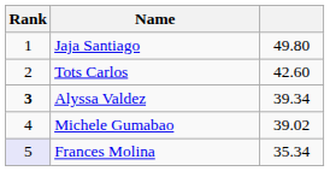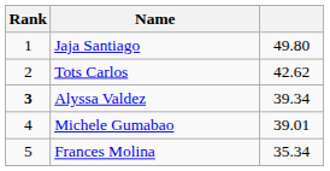Tots Carlos | column 3: 42.60 -> 42.62
Michele Gumabao | column 3: 39.02 -> 39.01
Frances Molina | Rank: lavender background -> no background
